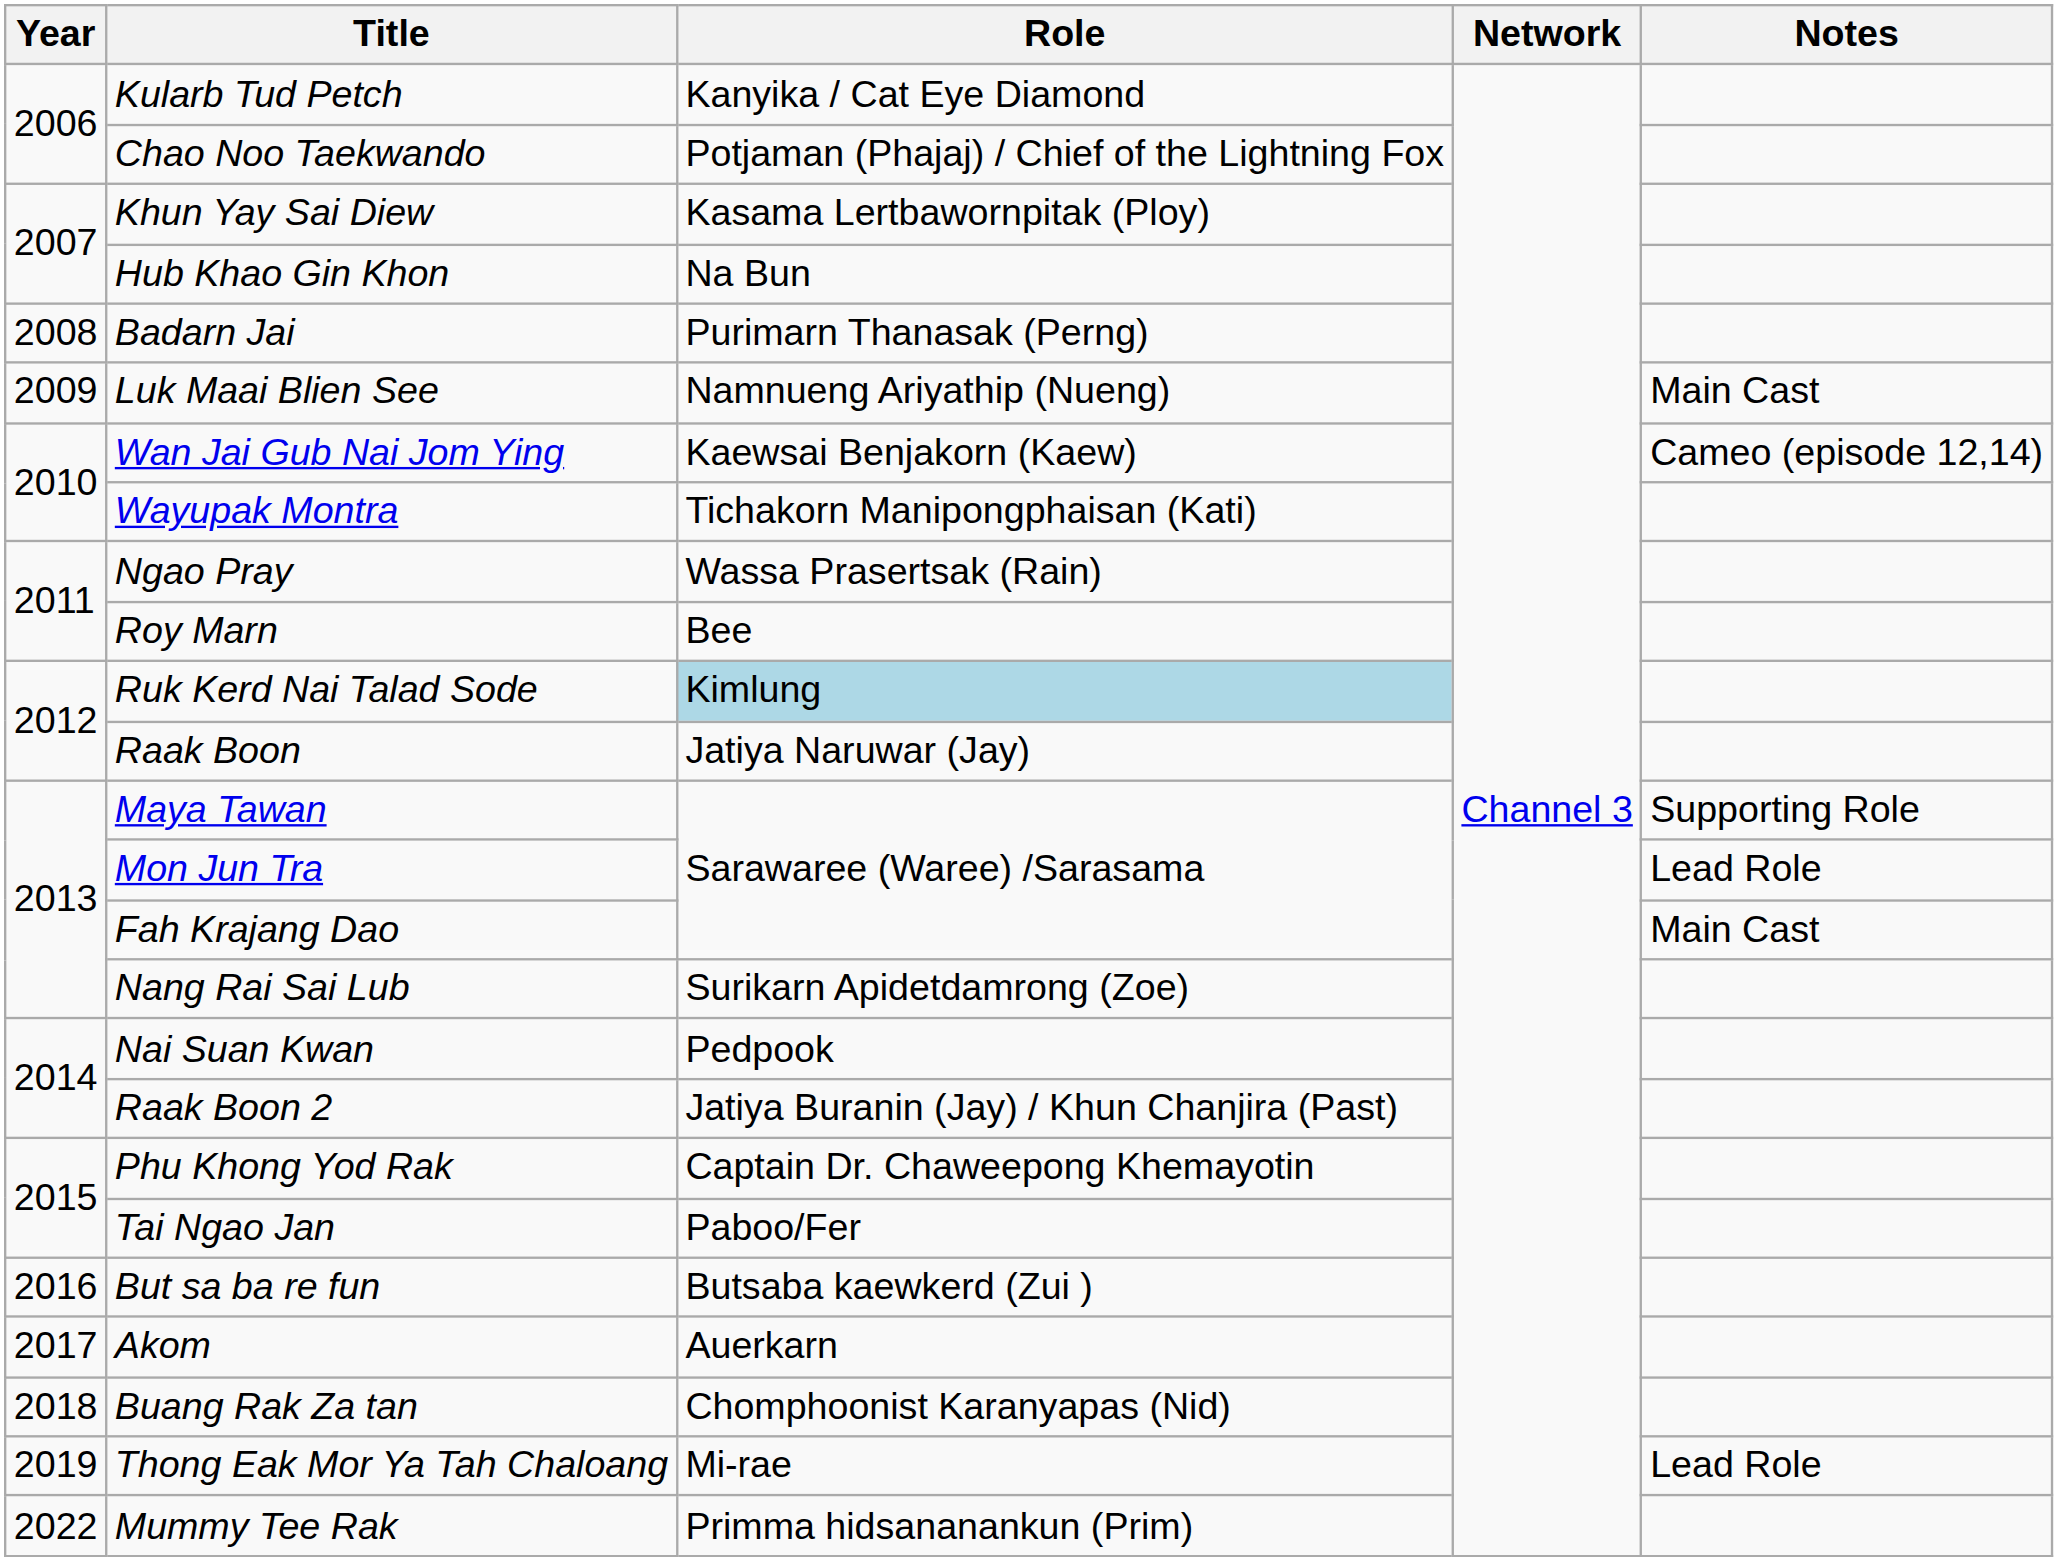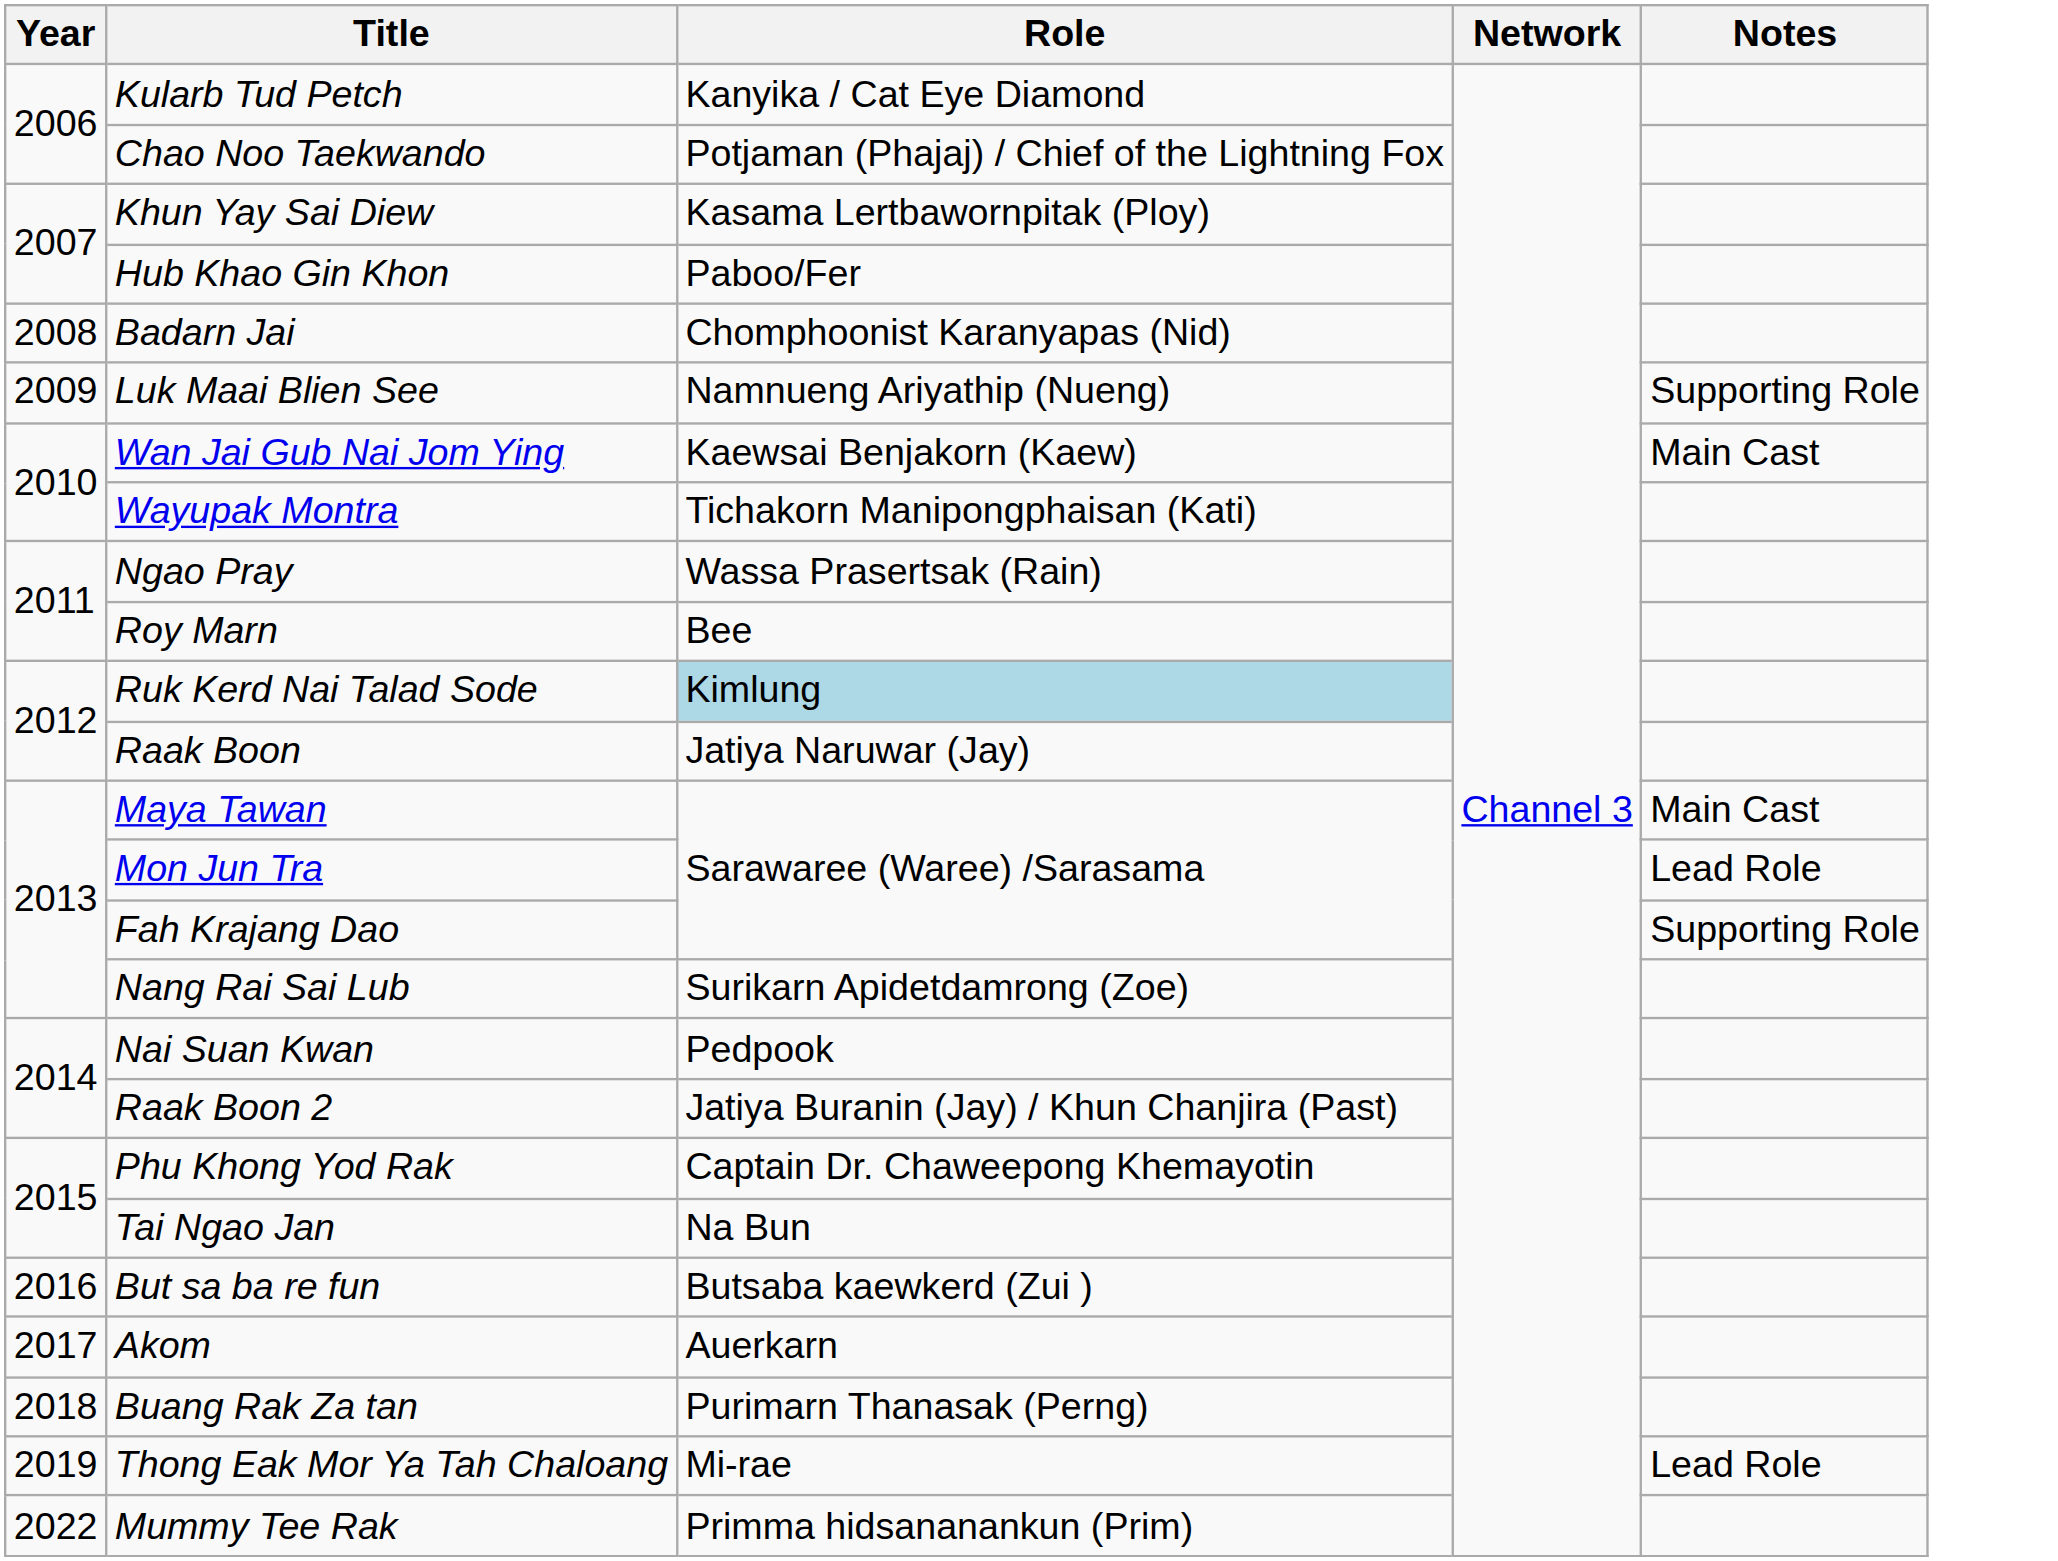Hub Khao Gin Khon | Role: Na Bun -> Paboo/Fer
Badarn Jai | Role: Purimarn Thanasak (Perng) -> Chomphoonist Karanyapas (Nid)
Luk Maai Blien See | Notes: Main Cast -> Supporting Role
Wan Jai Gub Nai Jom Ying | Notes: Cameo (episode 12,14) -> Main Cast
Maya Tawan | Notes: Supporting Role -> Main Cast
Fah Krajang Dao | Notes: Main Cast -> Supporting Role
Tai Ngao Jan | Role: Paboo/Fer -> Na Bun
Buang Rak Za tan | Role: Chomphoonist Karanyapas (Nid) -> Purimarn Thanasak (Perng)
